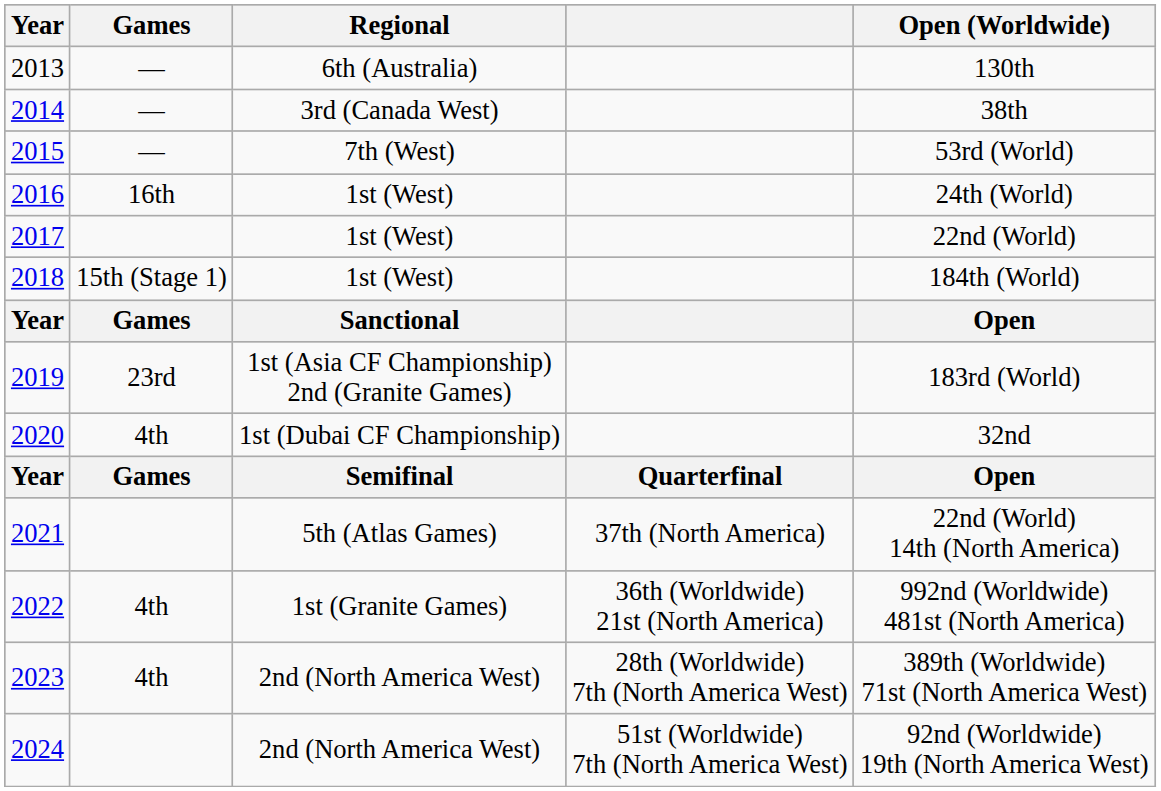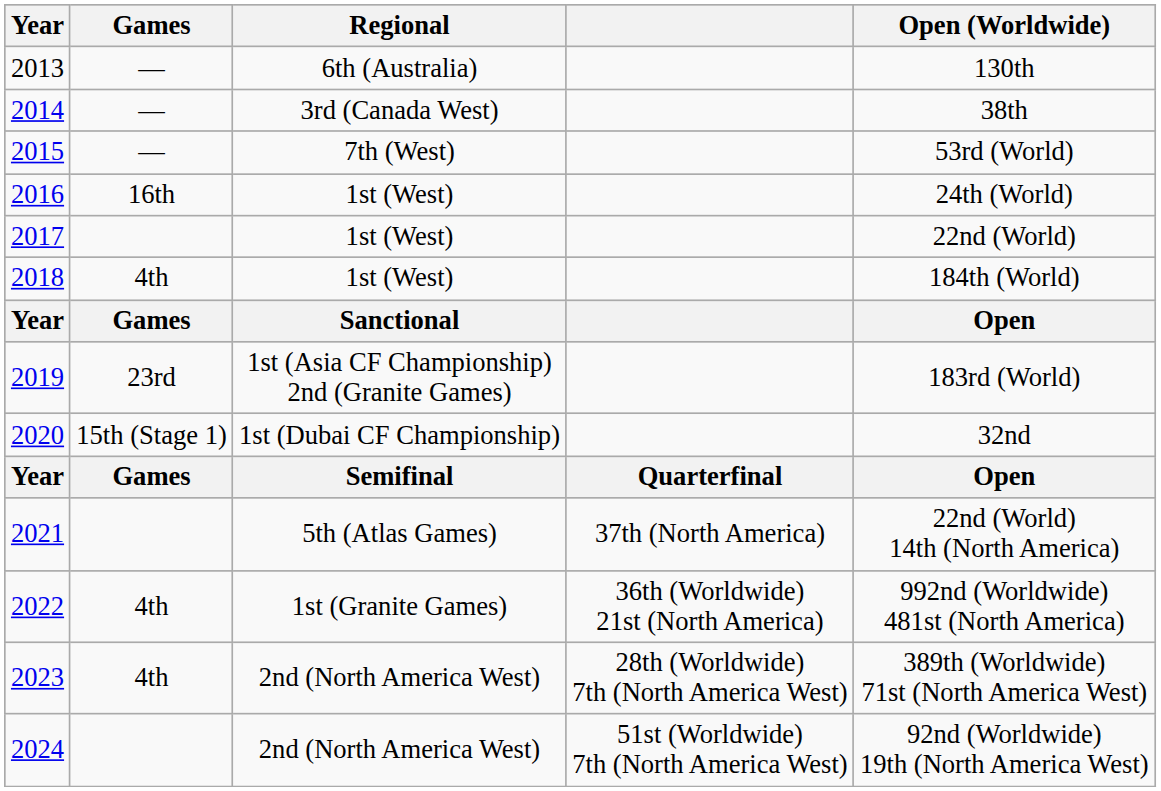2018 | Games: 15th (Stage 1) -> 4th
2020 | Games: 4th -> 15th (Stage 1)
